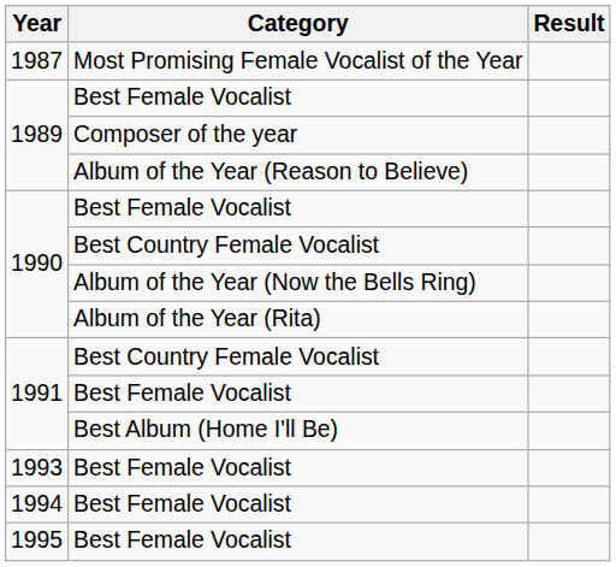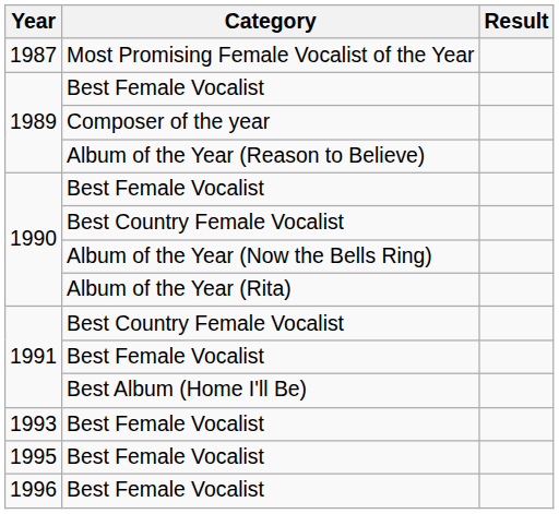- row: 1994 | Best Female Vocalist
+ row: 1996 | Best Female Vocalist
